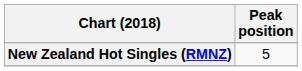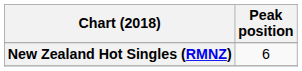New Zealand Hot Singles (RMNZ) | Peak position: 5 -> 6
